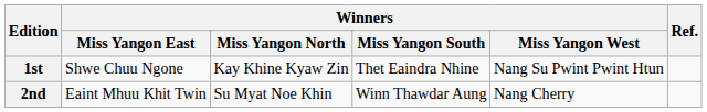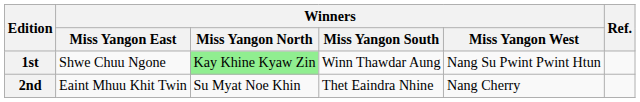1st | Winners / Miss Yangon North: no background -> lightgreen background
1st | Winners / Miss Yangon South: Thet Eaindra Nhine -> Winn Thawdar Aung
2nd | Winners / Miss Yangon South: Winn Thawdar Aung -> Thet Eaindra Nhine
